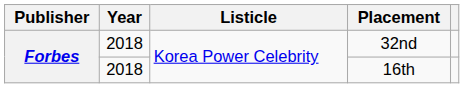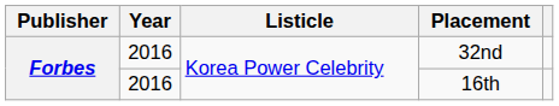32nd | Year: 2018 -> 2016
16th | Year: 2018 -> 2016
